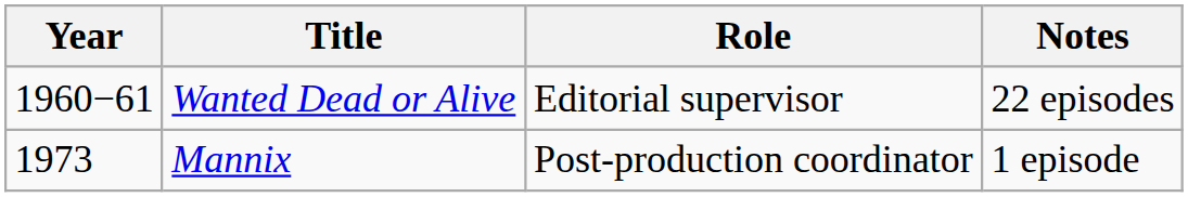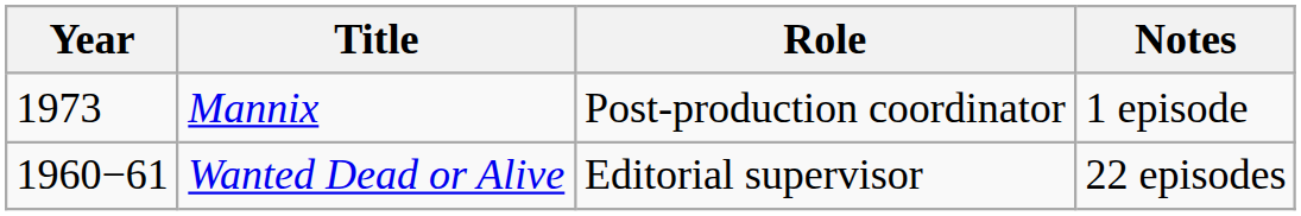rows swapped: Wanted Dead or Alive <-> Mannix
